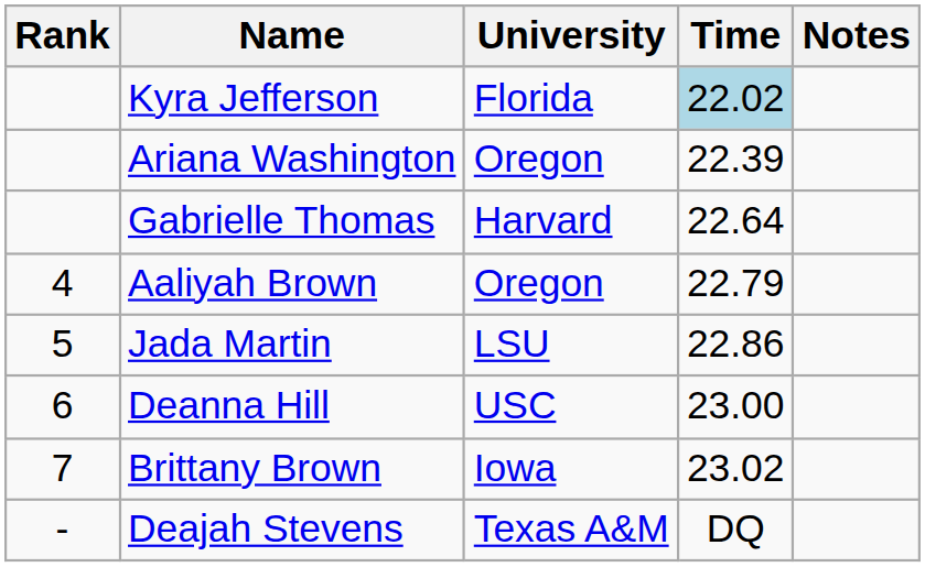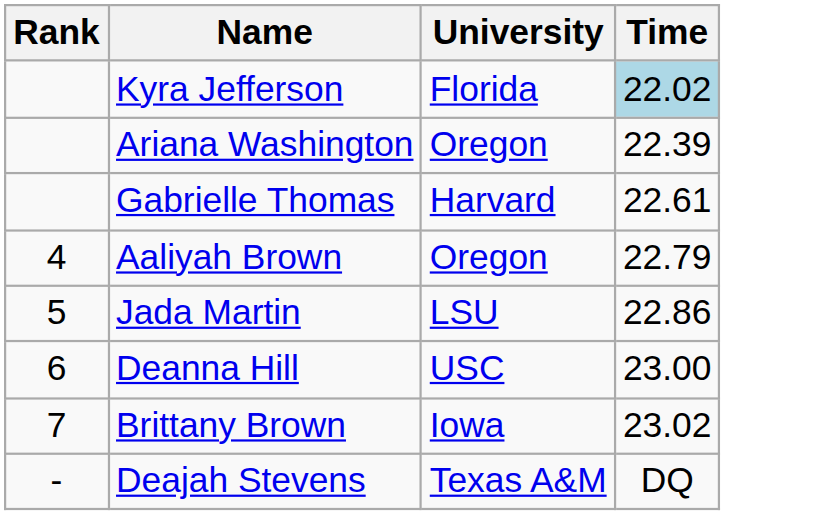- column: Notes
Gabrielle Thomas | Time: 22.64 -> 22.61
